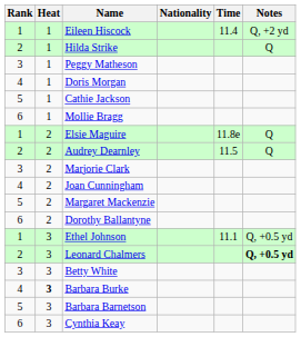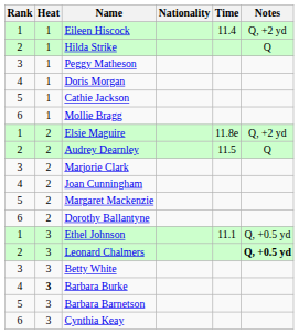Elsie Maguire | Notes: Q -> Q, +2 yd
